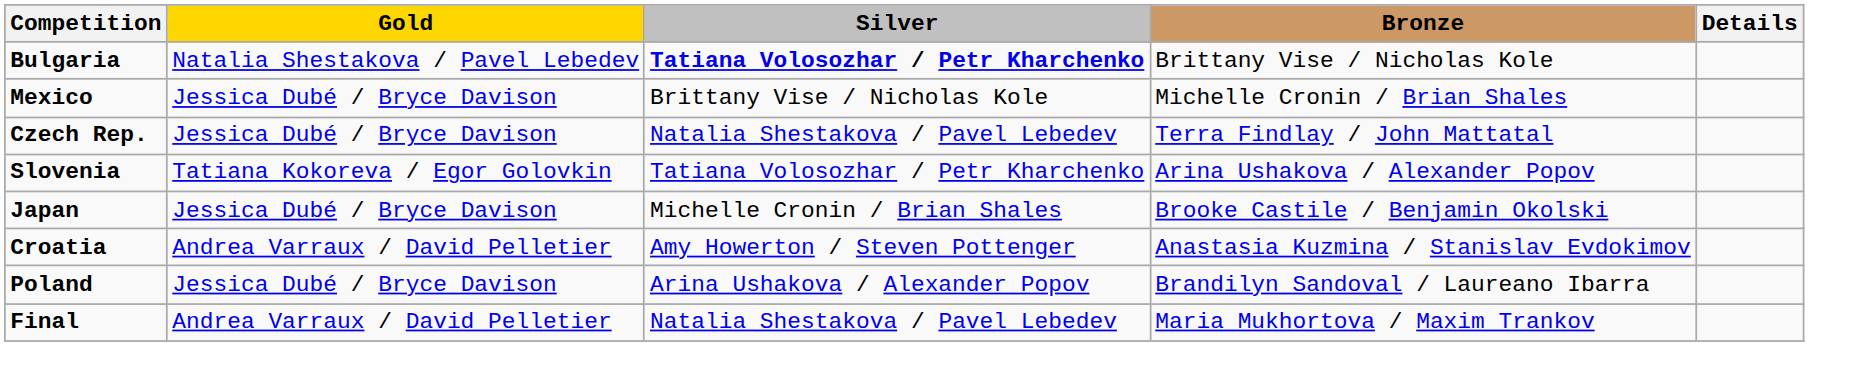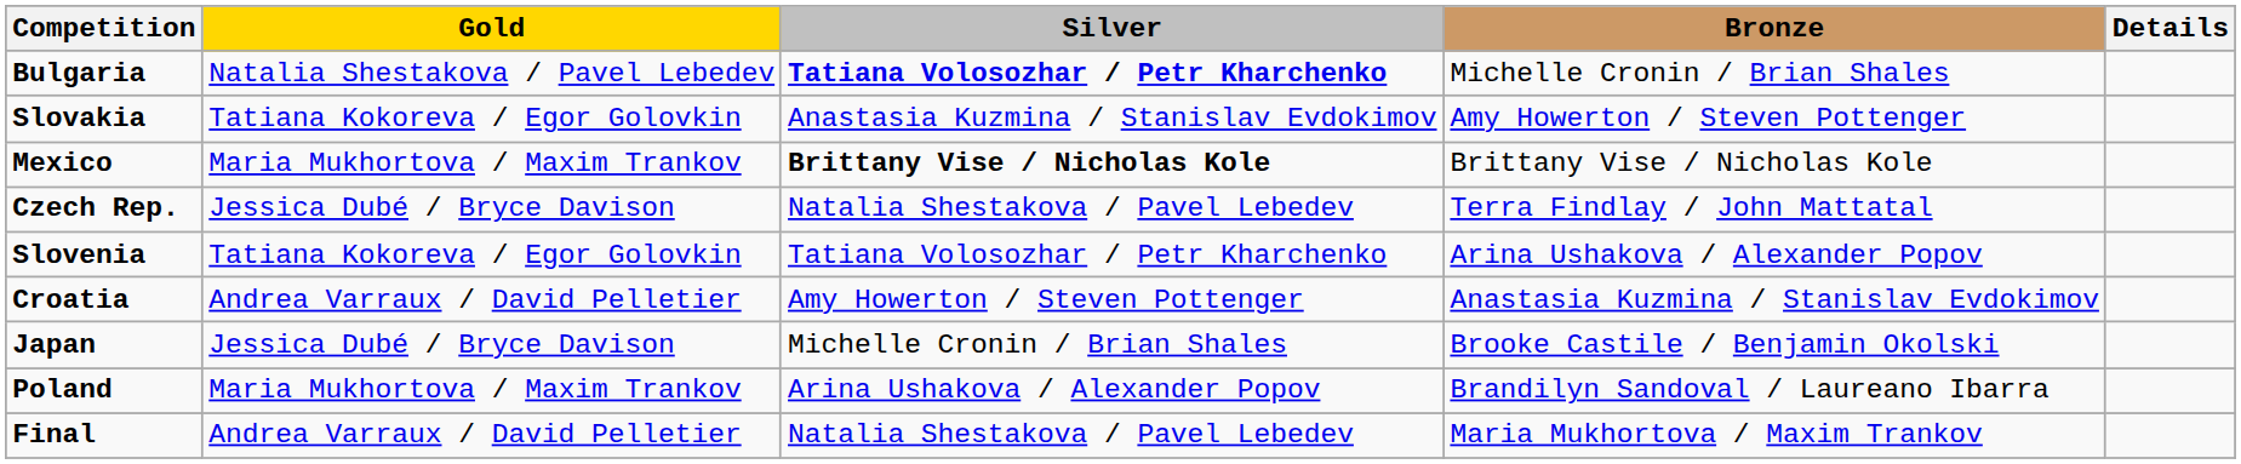Bulgaria | Bronze: Brittany Vise / Nicholas Kole -> Michelle Cronin / Brian Shales
+ row: Slovakia | Tatiana Kokoreva / Egor Golovkin | Anastasia Kuzmina / Stanislav Evdokimov | Amy Howerton / Steven Pottenger
Mexico | Gold: Jessica Dubé / Bryce Davison -> Maria Mukhortova / Maxim Trankov
Mexico | Silver: normal -> bold
Mexico | Bronze: Michelle Cronin / Brian Shales -> Brittany Vise / Nicholas Kole
rows swapped: Japan <-> Croatia
Poland | Gold: Jessica Dubé / Bryce Davison -> Maria Mukhortova / Maxim Trankov
